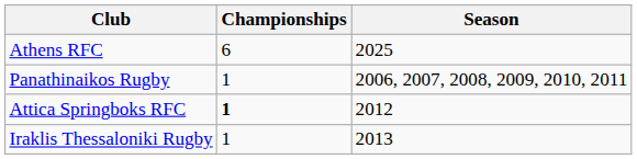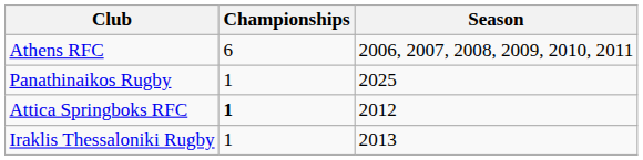Athens RFC | Season: 2025 -> 2006, 2007, 2008, 2009, 2010, 2011
Panathinaikos Rugby | Season: 2006, 2007, 2008, 2009, 2010, 2011 -> 2025
